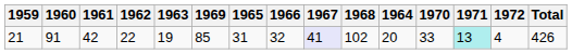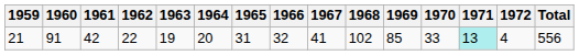columns swapped: 1964 <-> 1969
21 | 1967: lavender background -> no background
21 | Total: 426 -> 556
